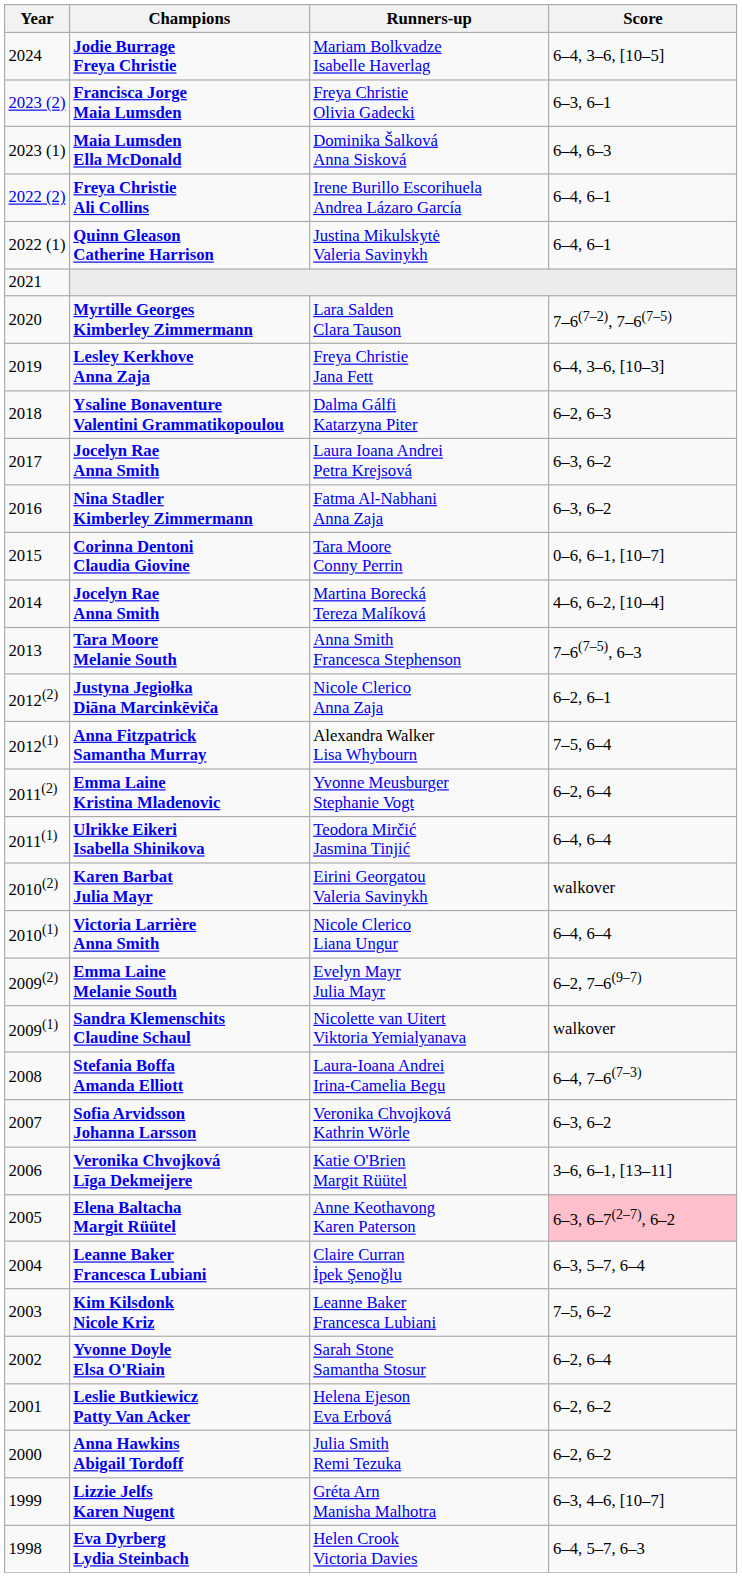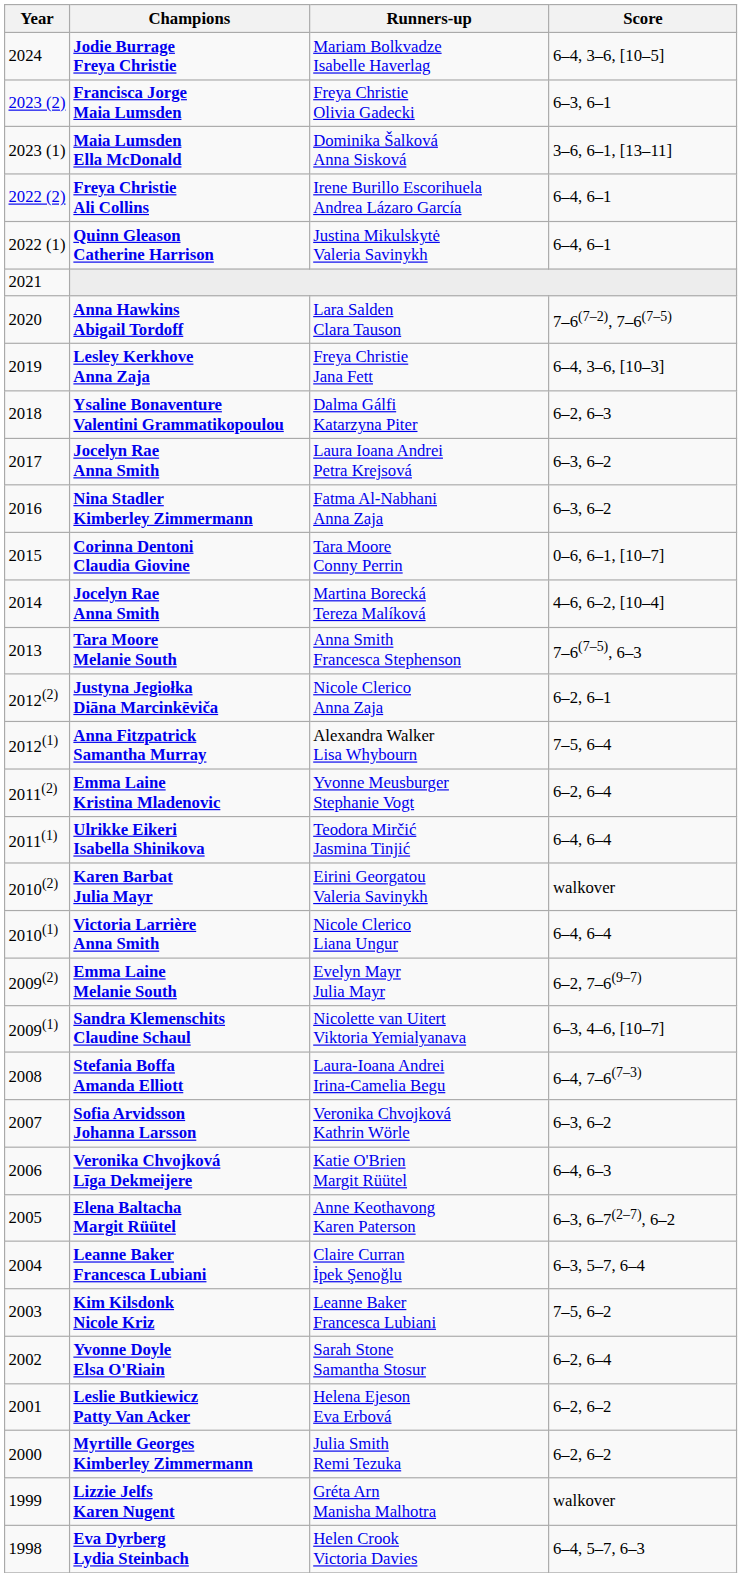Dominika Šalková Anna Sisková | Score: 6–4, 6–3 -> 3–6, 6–1, [13–11]
Lara Salden Clara Tauson | Champions: Myrtille Georges Kimberley Zimmermann -> Anna Hawkins Abigail Tordoff
Nicolette van Uitert Viktoria Yemialyanava | Score: walkover -> 6–3, 4–6, [10–7]
Katie O'Brien Margit Rüütel | Score: 3–6, 6–1, [13–11] -> 6–4, 6–3
Anne Keothavong Karen Paterson | Score: pink background -> no background
Julia Smith Remi Tezuka | Champions: Anna Hawkins Abigail Tordoff -> Myrtille Georges Kimberley Zimmermann
Gréta Arn Manisha Malhotra | Score: 6–3, 4–6, [10–7] -> walkover
